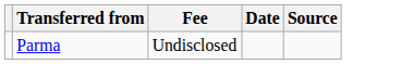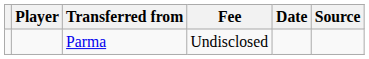+ column: Player
